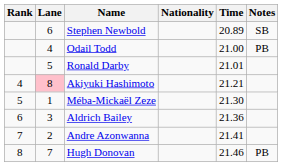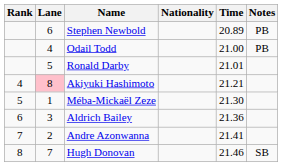Stephen Newbold | Notes: SB -> PB
Hugh Donovan | Notes: PB -> SB
